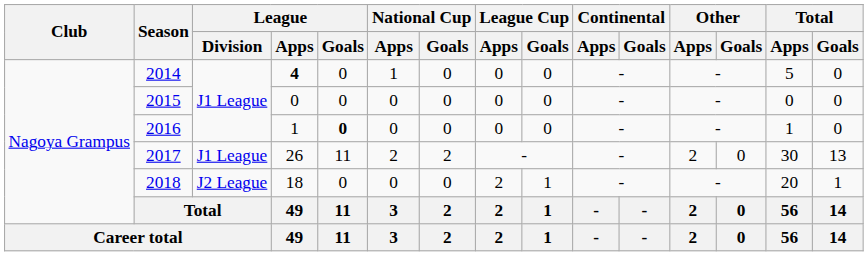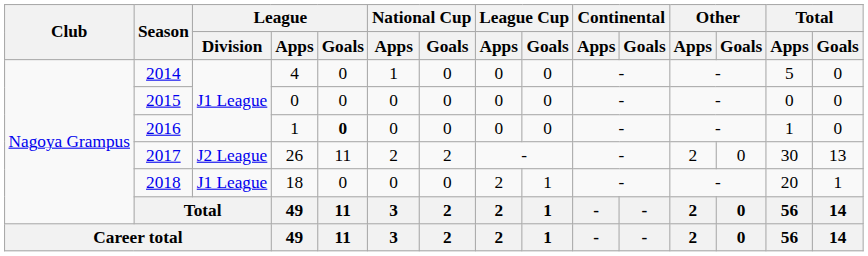2014 | League / Apps: bold -> normal
2017 | League / Division: J1 League -> J2 League
2018 | League / Division: J2 League -> J1 League
